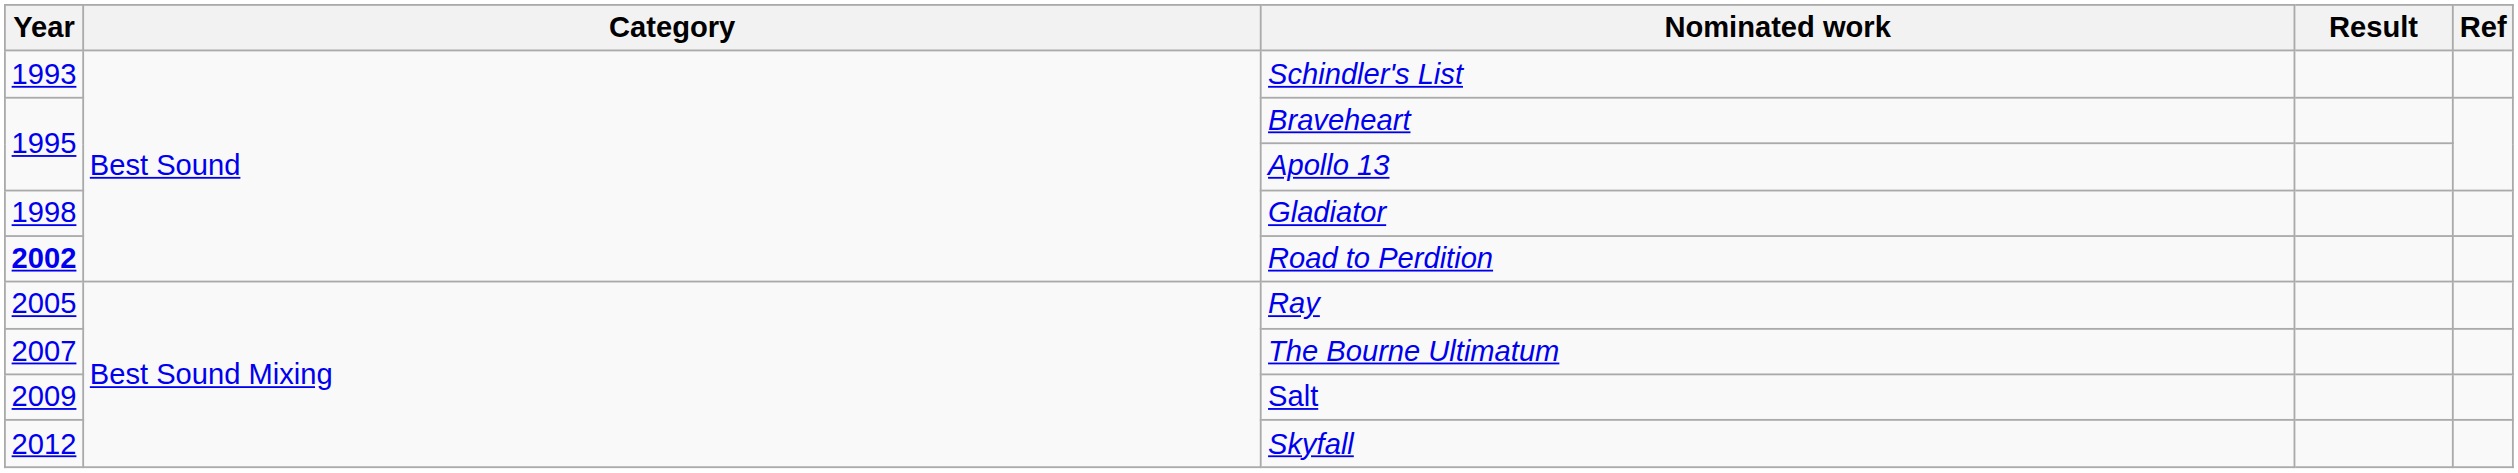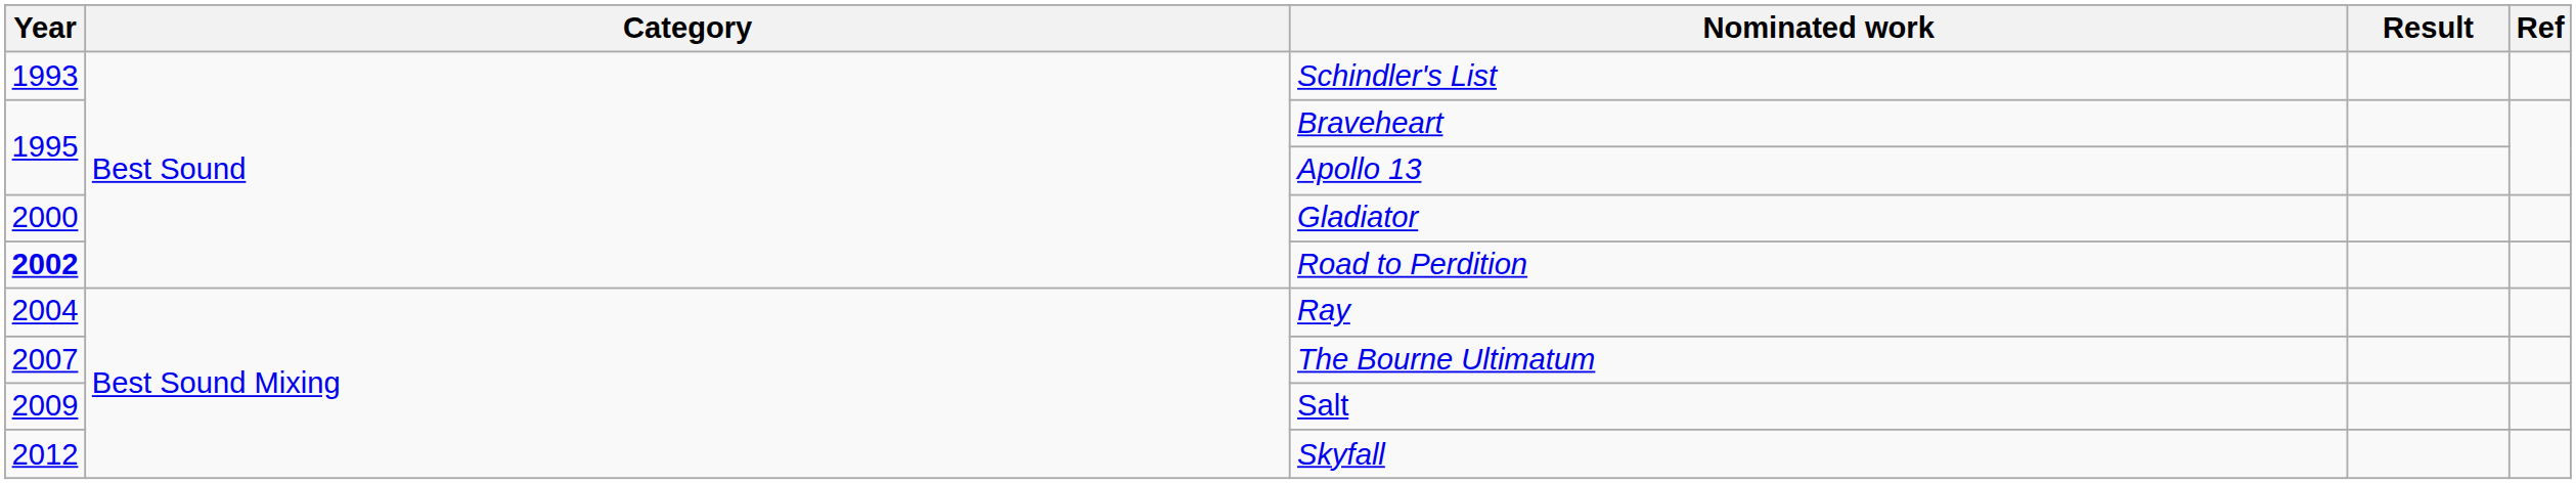Gladiator | Year: 1998 -> 2000
Ray | Year: 2005 -> 2004
